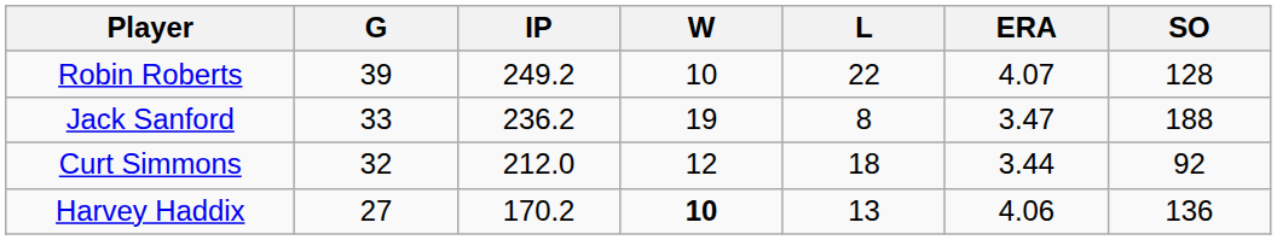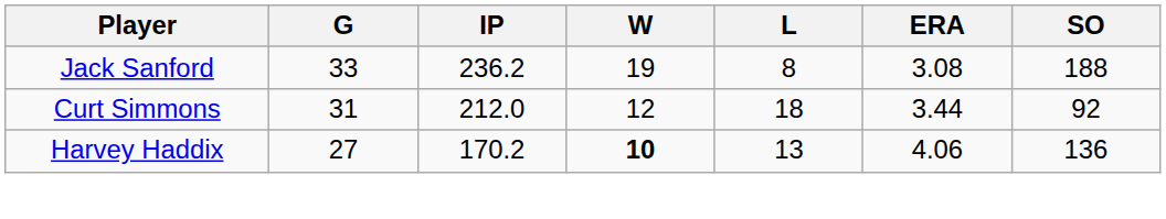- row: Robin Roberts | 39 | 249.2 | 10 | 22 | 4.07 | 128
Jack Sanford | ERA: 3.47 -> 3.08
Curt Simmons | G: 32 -> 31
